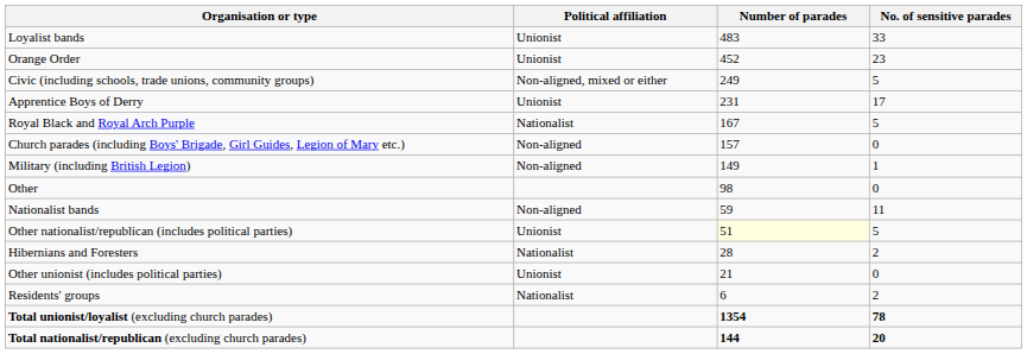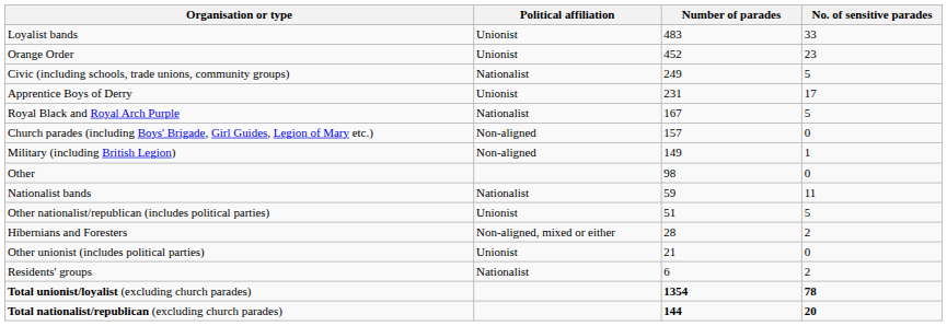Civic (including schools, trade unions, community groups) | Political affiliation: Non-aligned, mixed or either -> Nationalist
Nationalist bands | Political affiliation: Non-aligned -> Nationalist
Other nationalist/republican (includes political parties) | Number of parades: lightyellow background -> no background
Hibernians and Foresters | Political affiliation: Nationalist -> Non-aligned, mixed or either
